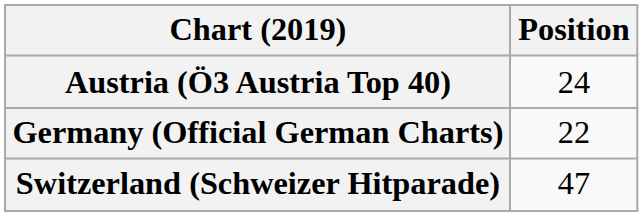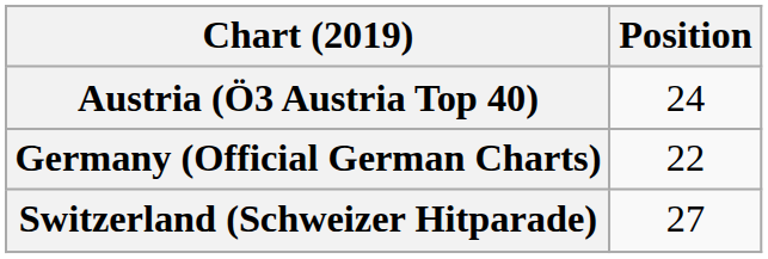Switzerland (Schweizer Hitparade) | Position: 47 -> 27
